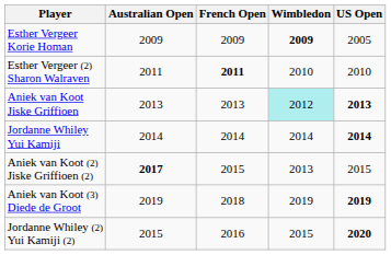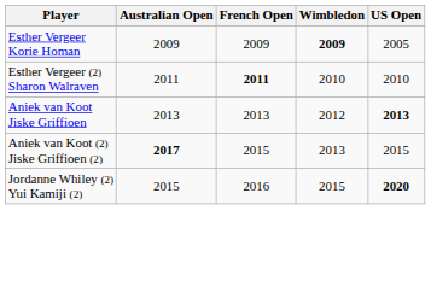Aniek van Koot Jiske Griffioen | Wimbledon: paleturquoise background -> no background
- row: Jordanne Whiley Yui Kamiji | 2014 | 2014 | 2014 | 2014
- row: Aniek van Koot (3) Diede de Groot | 2019 | 2018 | 2019 | 2019
